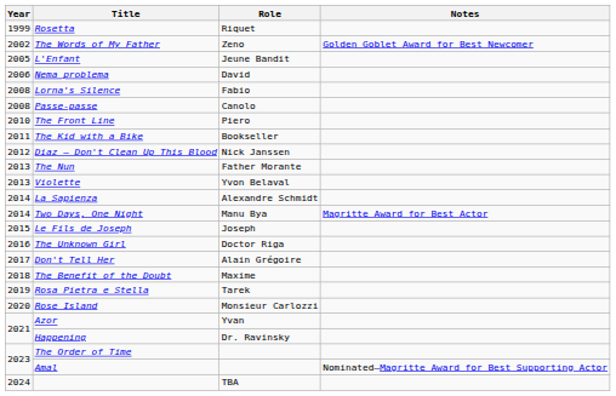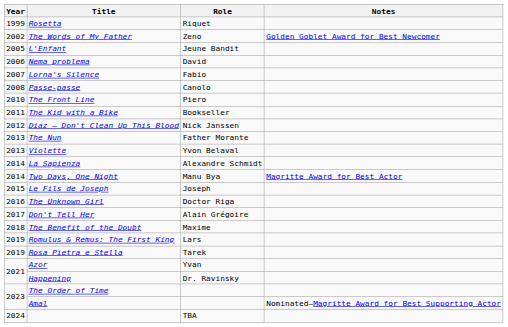Lorna's Silence | Year: 2008 -> 2007
+ row: 2019 | Romulus & Remus: The First King | Lars
- row: 2020 | Rose Island | Monsieur Carlozzi
